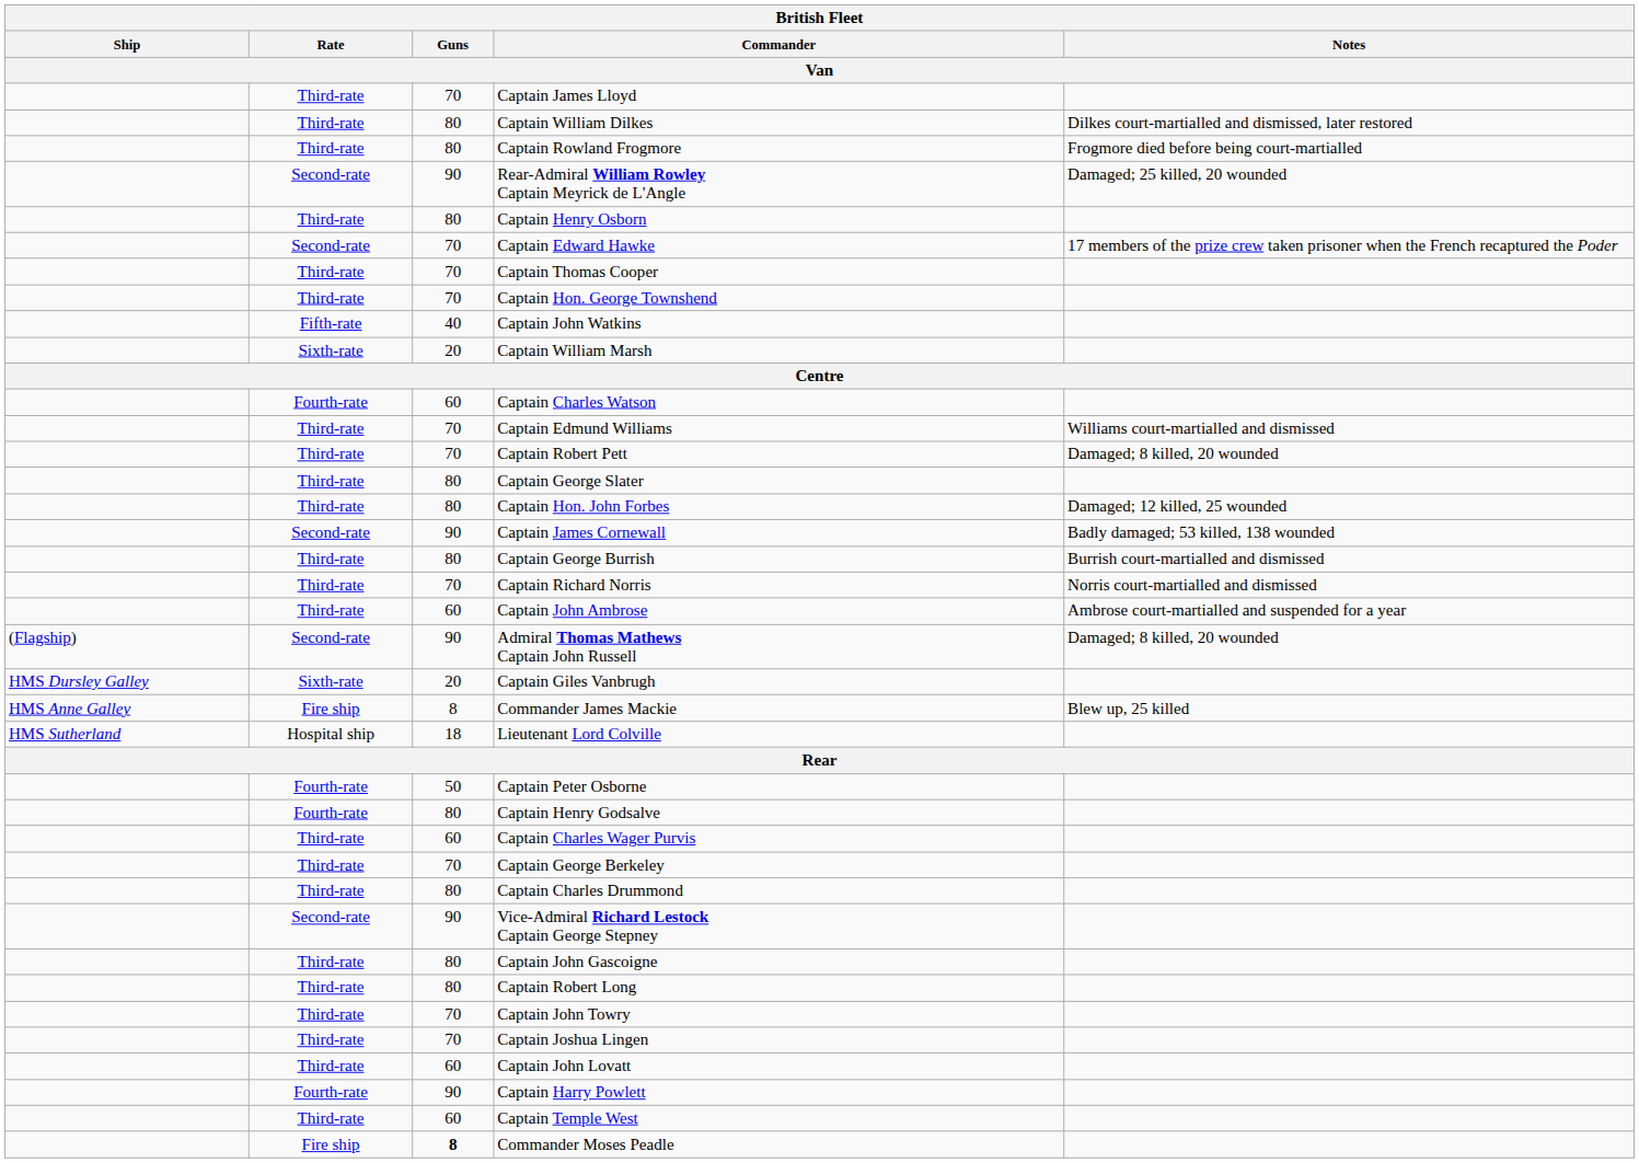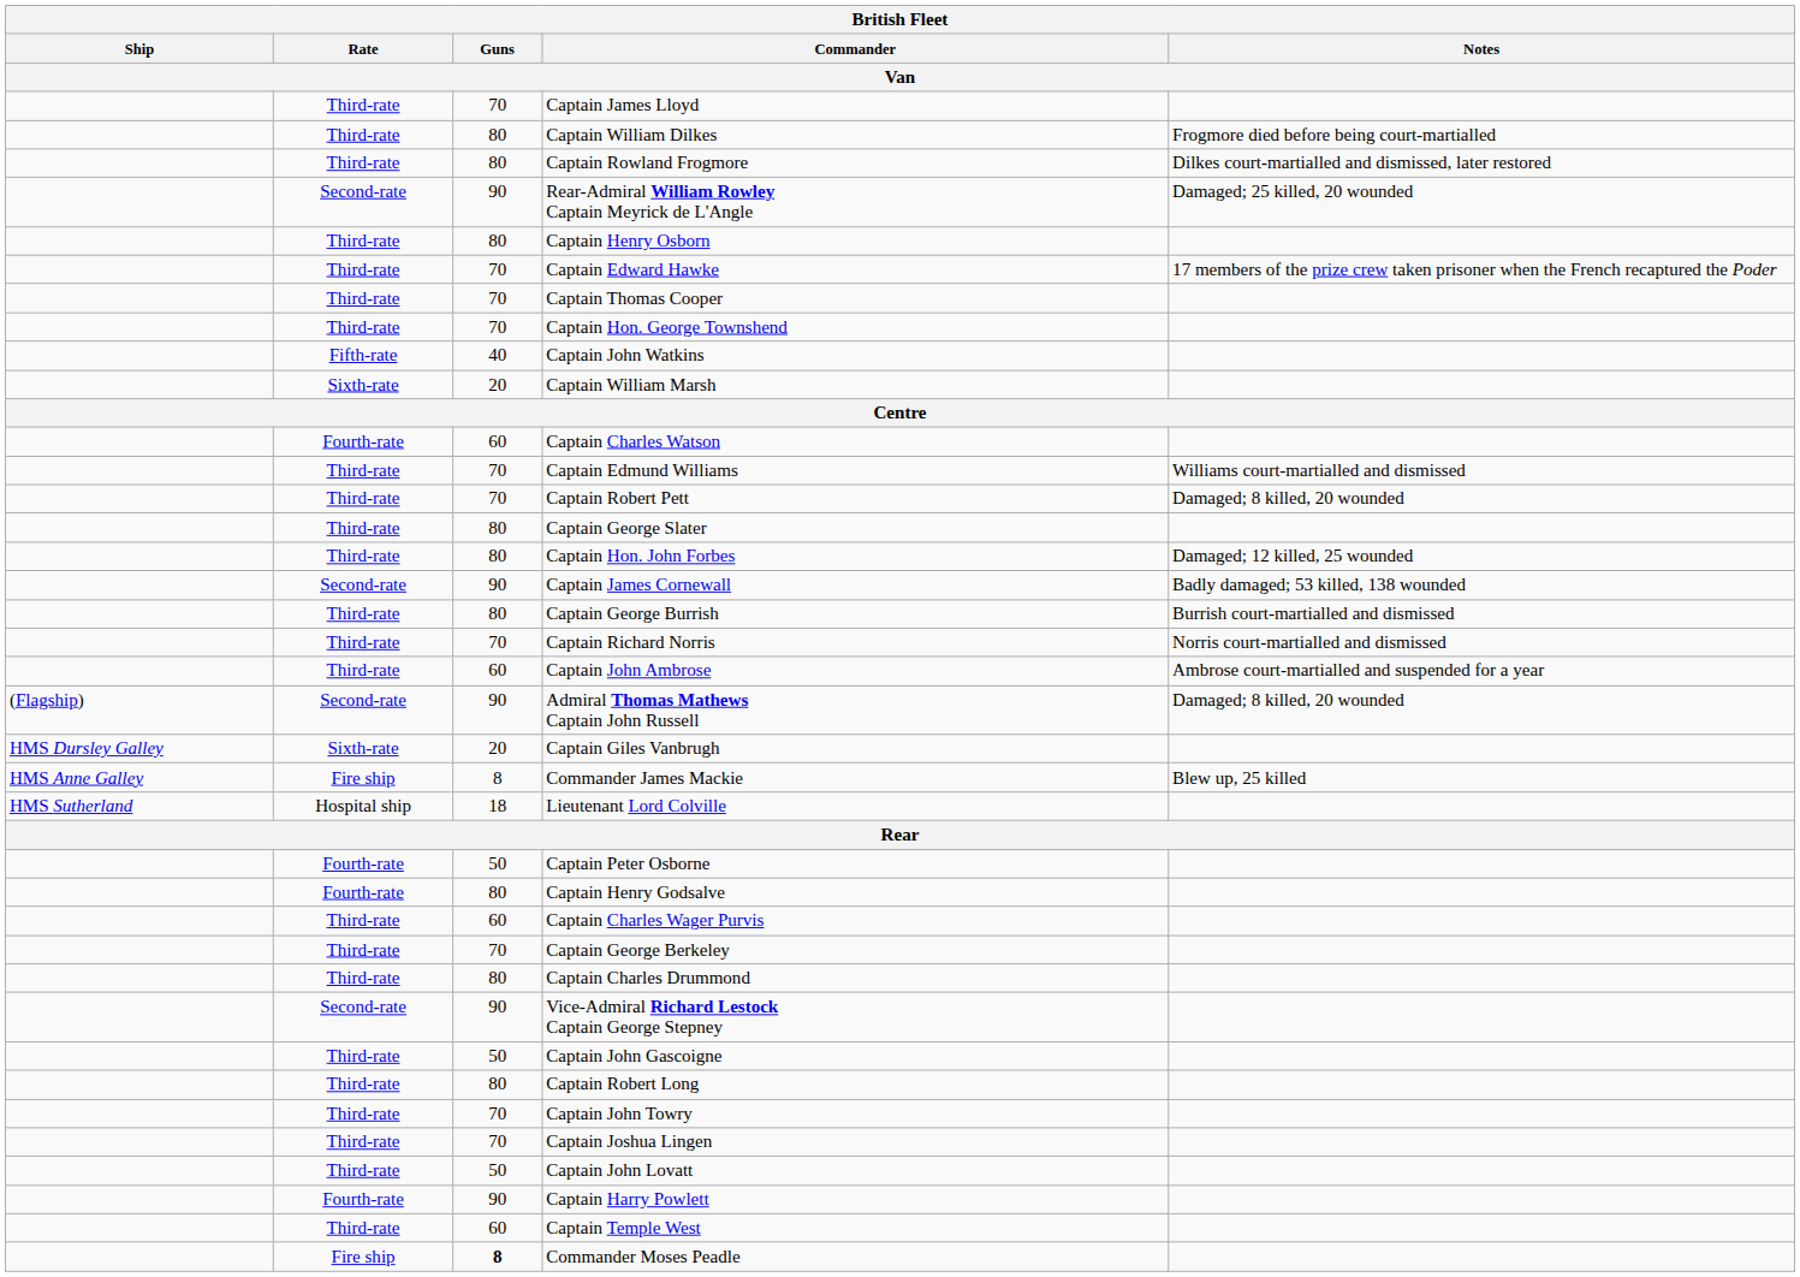Captain William Dilkes | Notes: Dilkes court-martialled and dismissed, later restored -> Frogmore died before being court-martialled
Captain Rowland Frogmore | Notes: Frogmore died before being court-martialled -> Dilkes court-martialled and dismissed, later restored
Captain Edward Hawke | Rate: Second-rate -> Third-rate
Captain John Gascoigne | Guns: 80 -> 50
Captain John Lovatt | Guns: 60 -> 50
